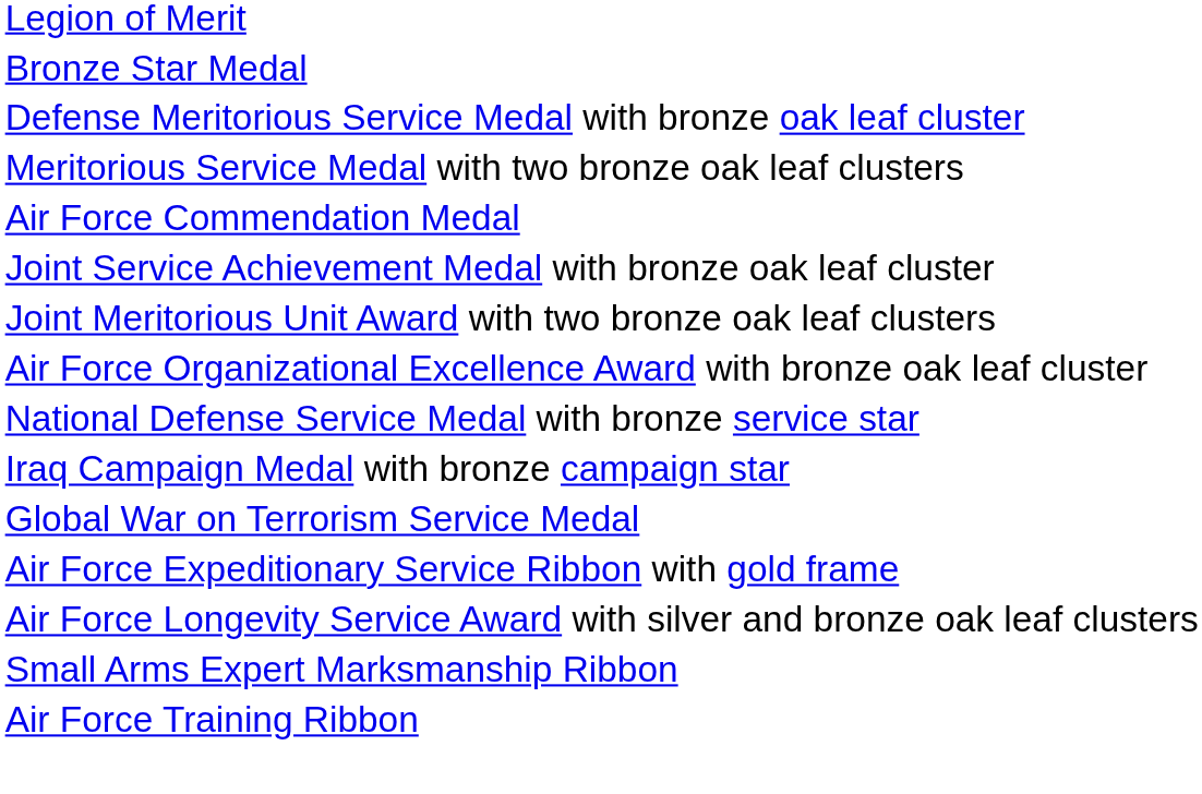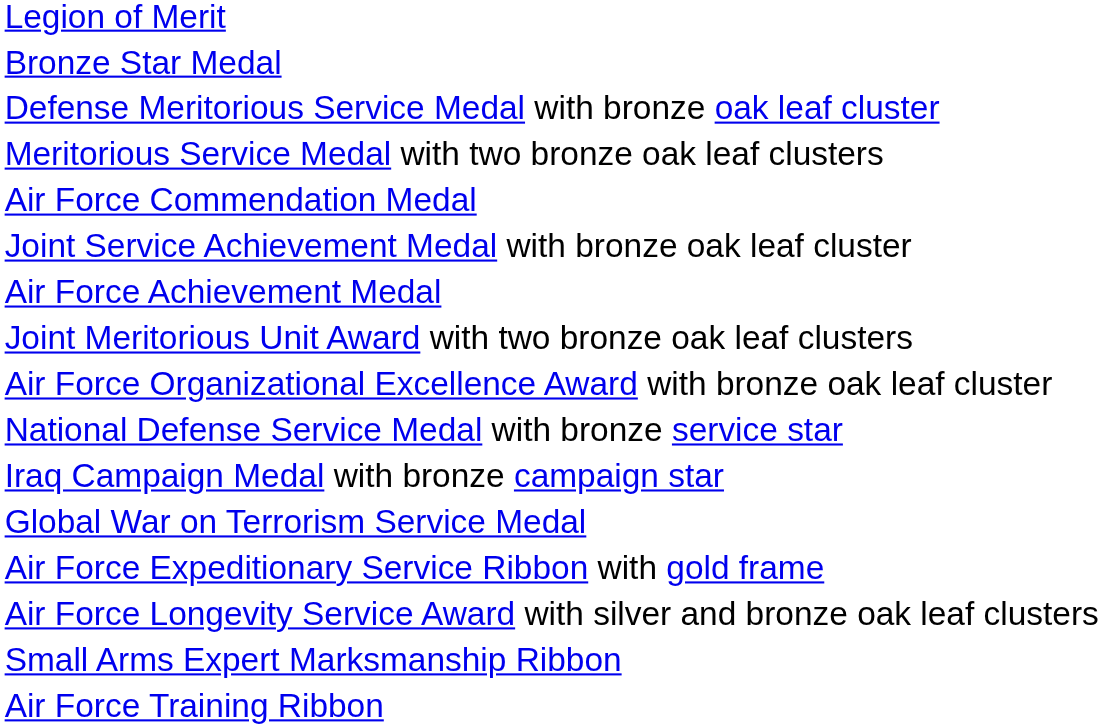+ row: Air Force Achievement Medal
